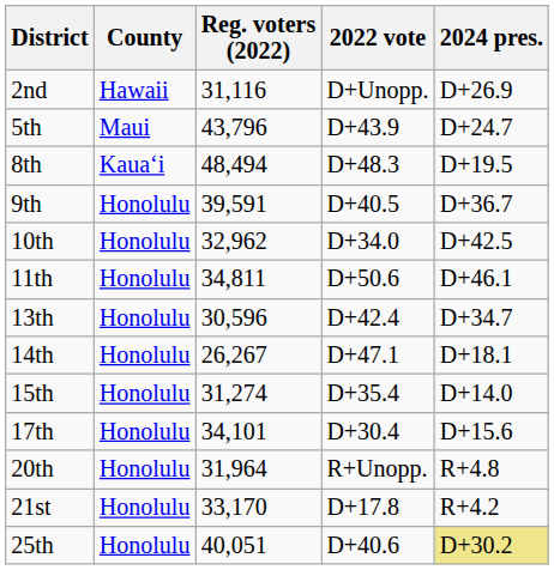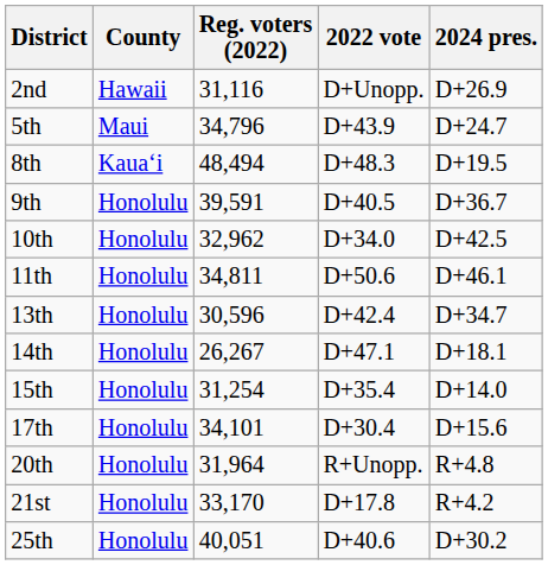5th | Reg. voters (2022): 43,796 -> 34,796
15th | Reg. voters (2022): 31,274 -> 31,254
25th | 2024 pres.: khaki background -> no background
